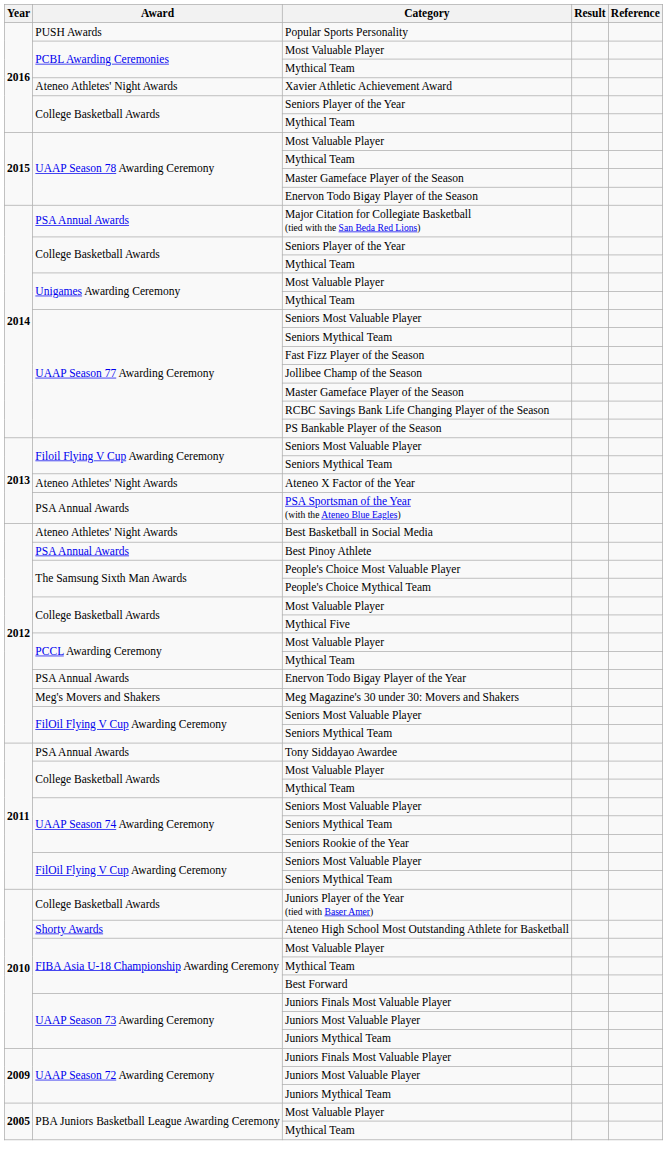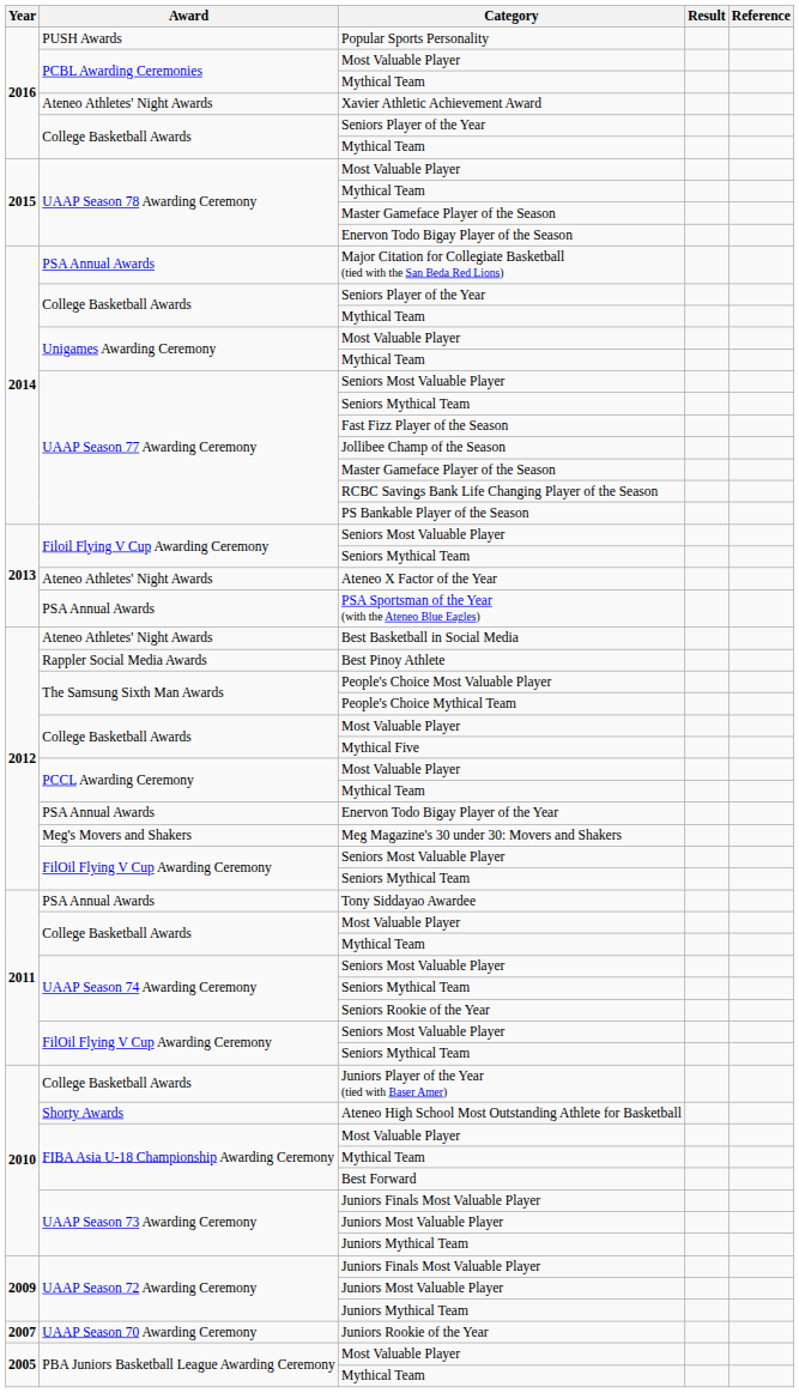Best Pinoy Athlete | Award: PSA Annual Awards -> Rappler Social Media Awards
+ row: 2007 | UAAP Season 70 Awarding Ceremony | Juniors Rookie of the Year
